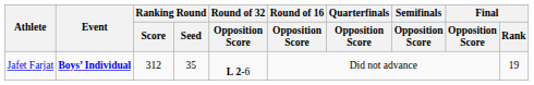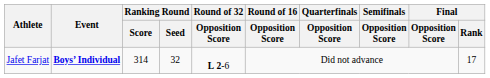Jafet Farjat | Ranking Round / Score: 312 -> 314
Jafet Farjat | Ranking Round / Seed: 35 -> 32
Jafet Farjat | Final / Rank: 19 -> 17
